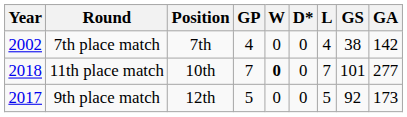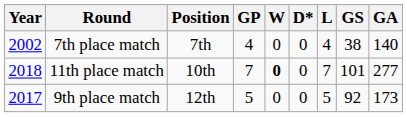7th place match | GA: 142 -> 140
